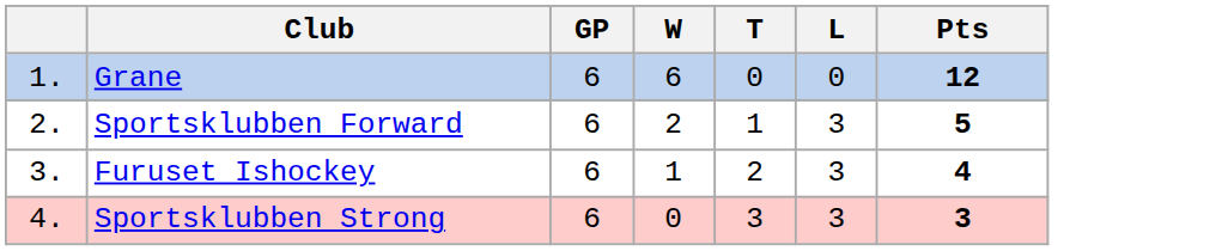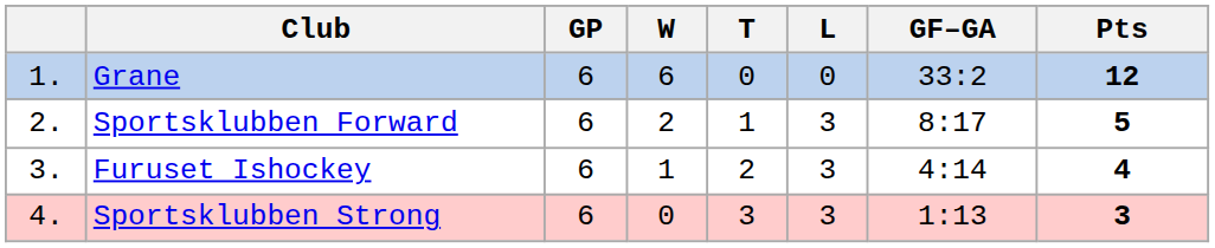+ column: GF–GA | 33:2 | 8:17 | 4:14 | 1:13
